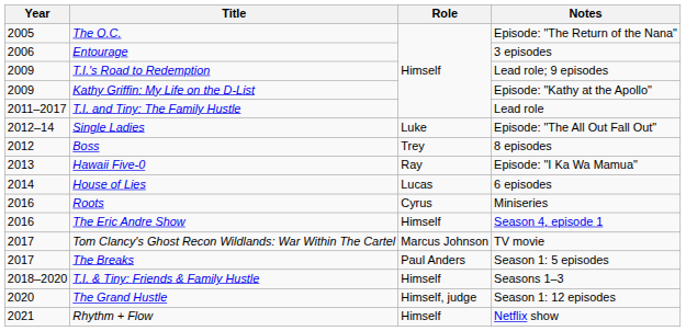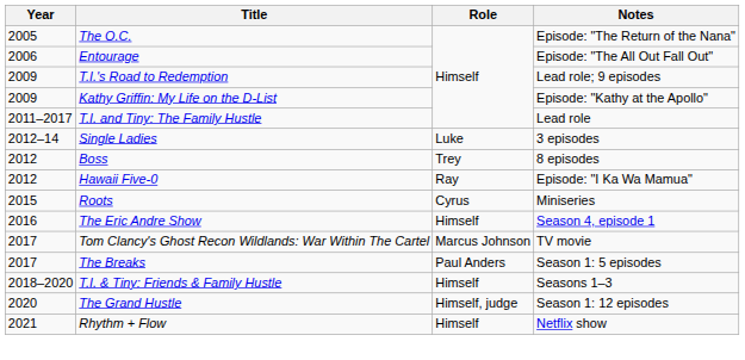Entourage | Notes: 3 episodes -> Episode: "The All Out Fall Out"
Single Ladies | Notes: Episode: "The All Out Fall Out" -> 3 episodes
Hawaii Five-0 | Year: 2013 -> 2012
- row: 2014 | House of Lies | Lucas | 6 episodes
Roots | Year: 2016 -> 2015
